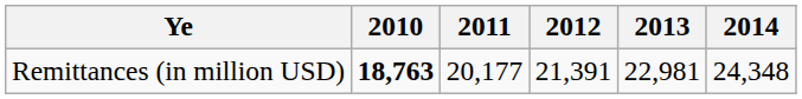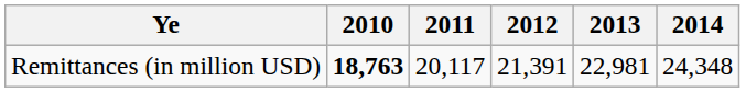Remittances (in million USD) | 2011: 20,177 -> 20,117
